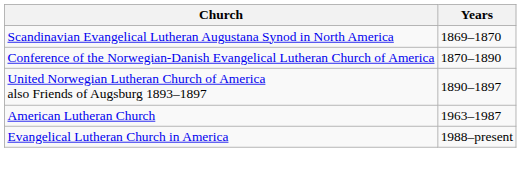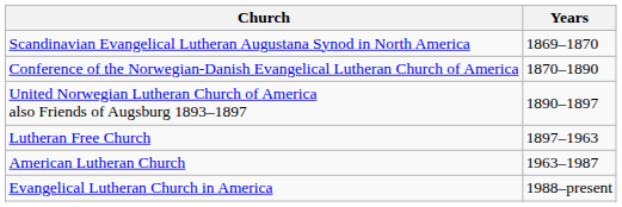+ row: Lutheran Free Church | 1897–1963
